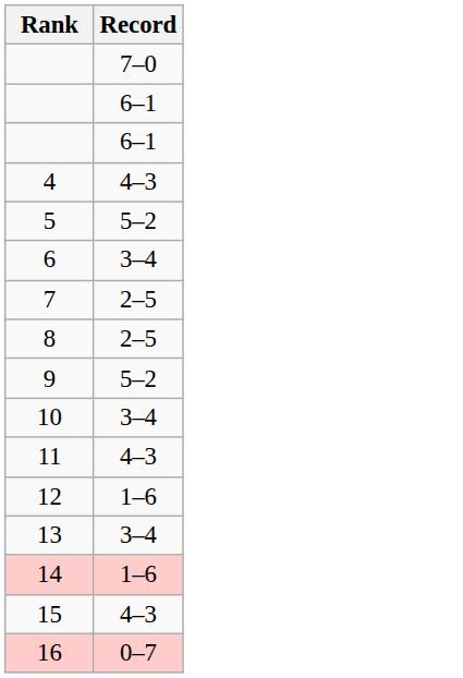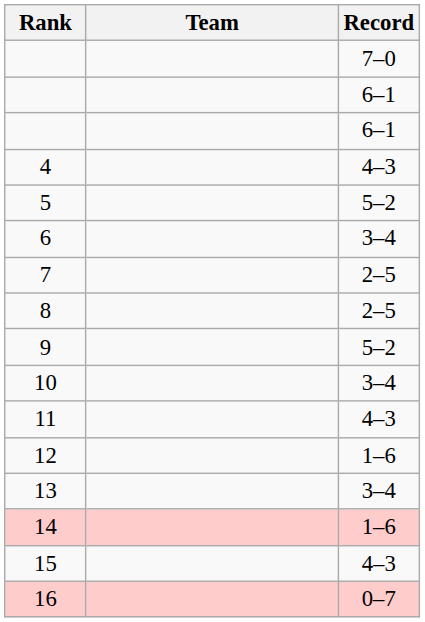+ column: Team
